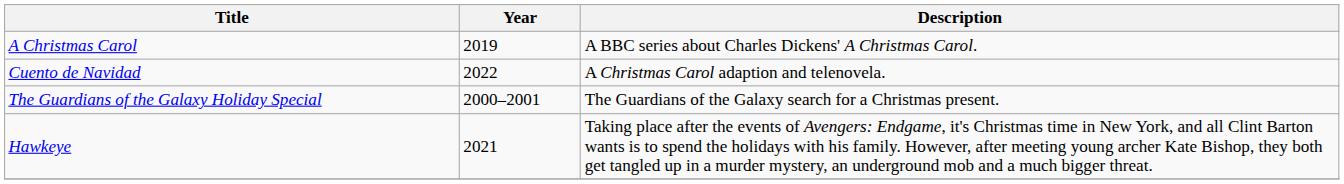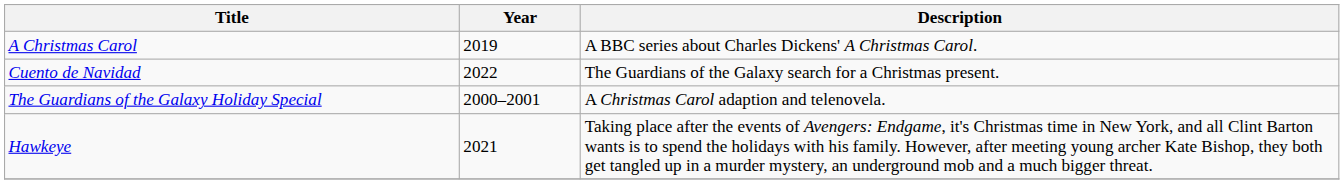Cuento de Navidad | Description: A Christmas Carol adaption and telenovela. -> The Guardians of the Galaxy search for a Christmas present.
The Guardians of the Galaxy Holiday Special | Description: The Guardians of the Galaxy search for a Christmas present. -> A Christmas Carol adaption and telenovela.
